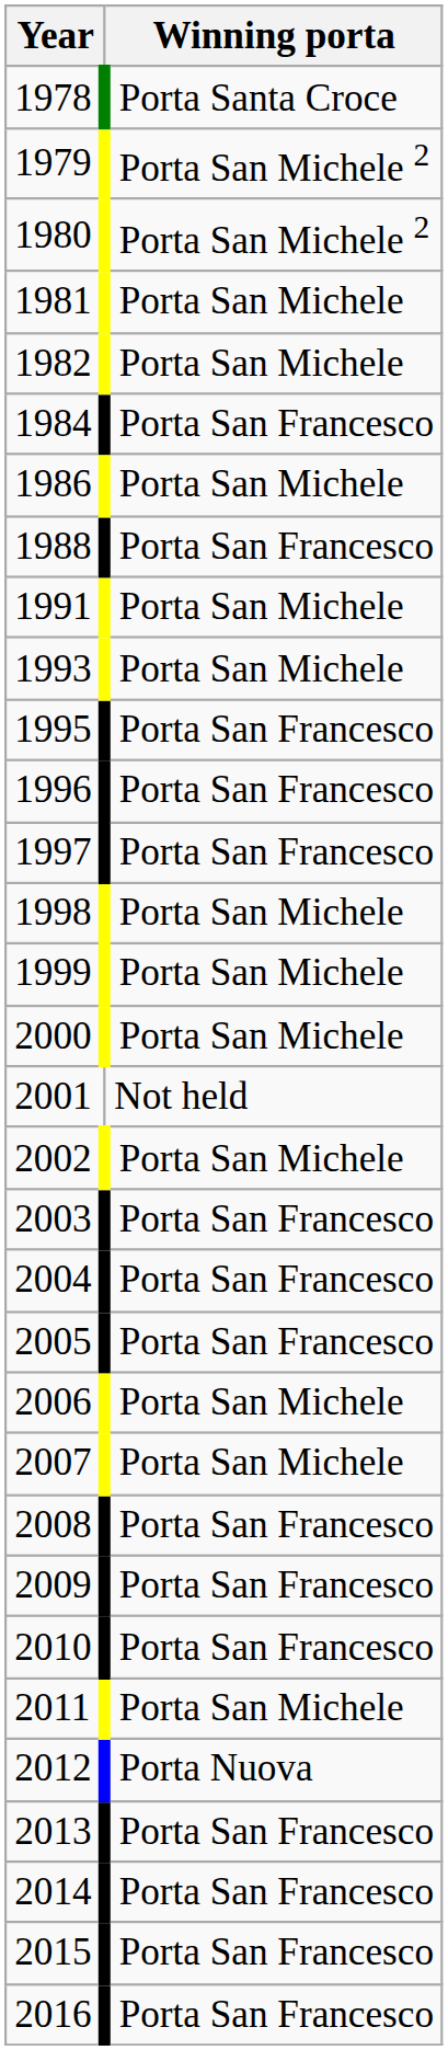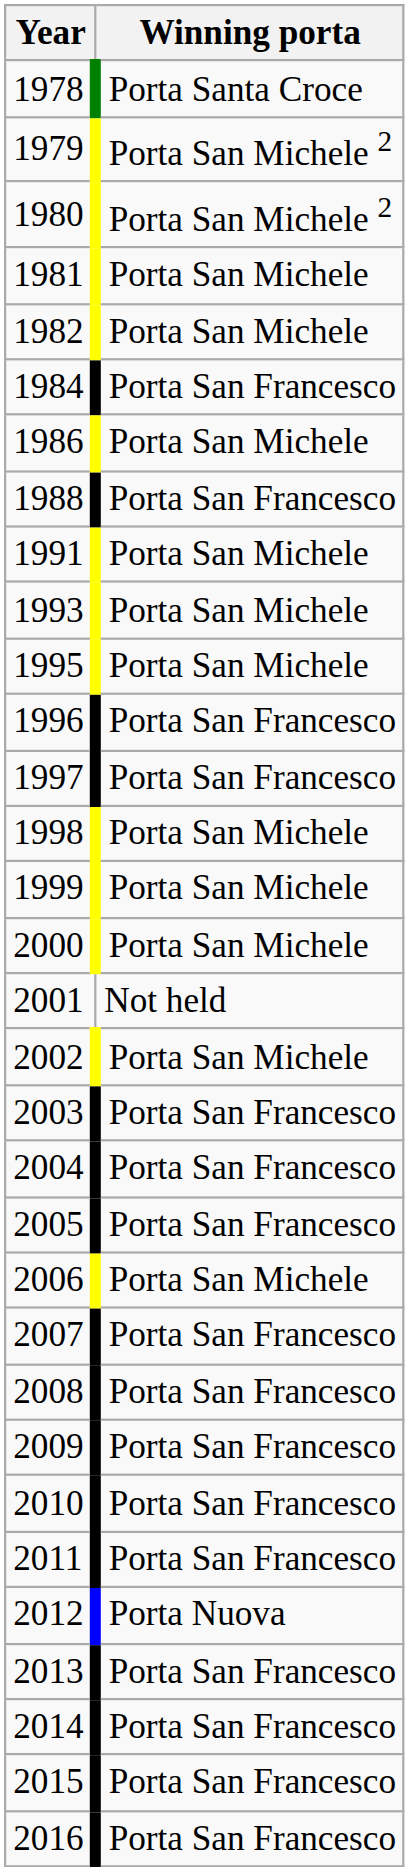1995 | Winning porta: Porta San Francesco -> Porta San Michele
2007 | Winning porta: Porta San Michele -> Porta San Francesco
2011 | Winning porta: Porta San Michele -> Porta San Francesco
